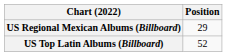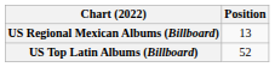US Regional Mexican Albums (Billboard) | Position: 29 -> 13
